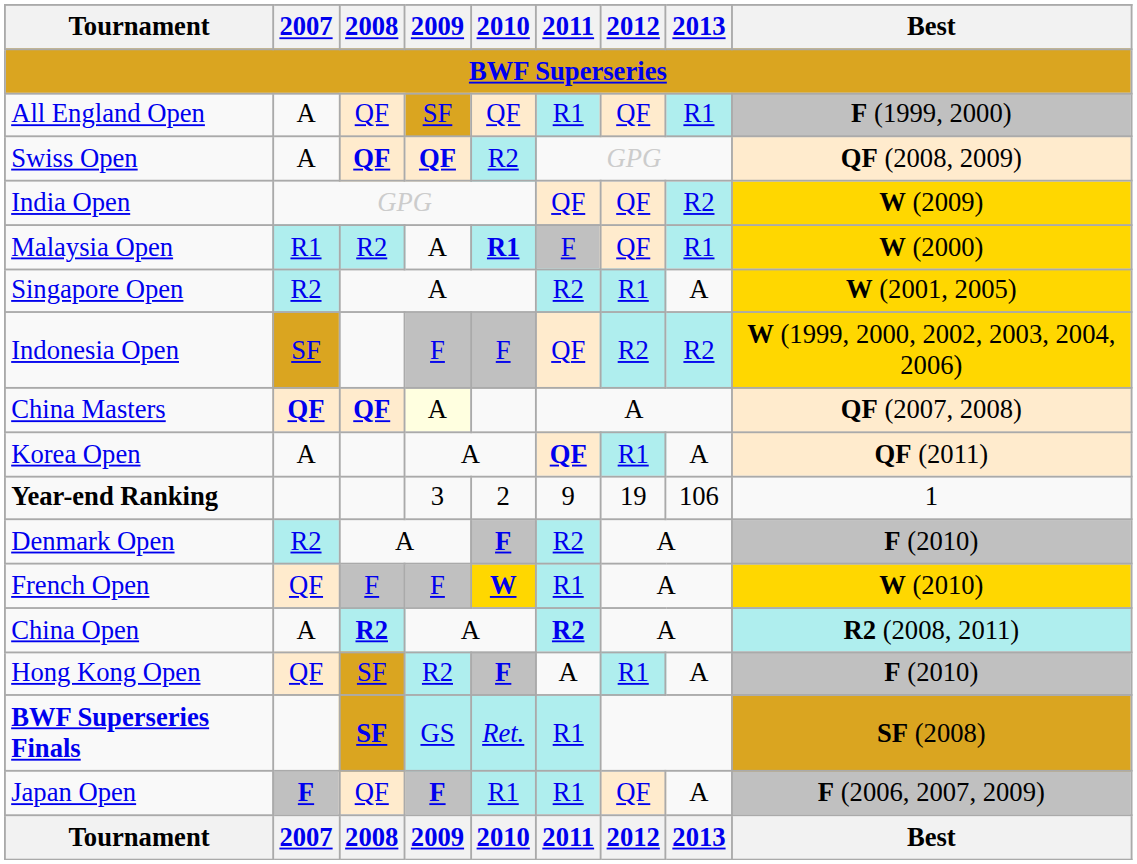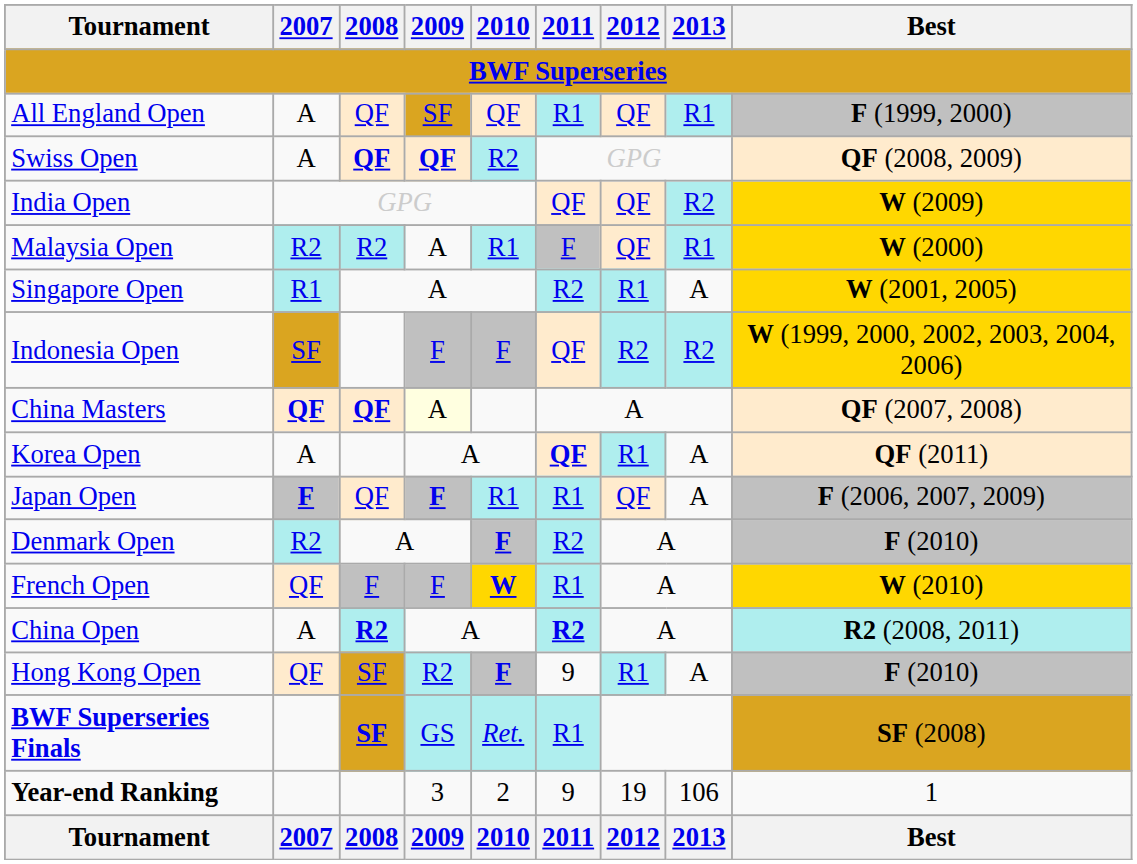Malaysia Open | 2007: R1 -> R2
Malaysia Open | 2010: bold -> normal
Singapore Open | 2007: R2 -> R1
rows swapped: Japan Open <-> Year-end Ranking
Hong Kong Open | 2011: A -> 9
